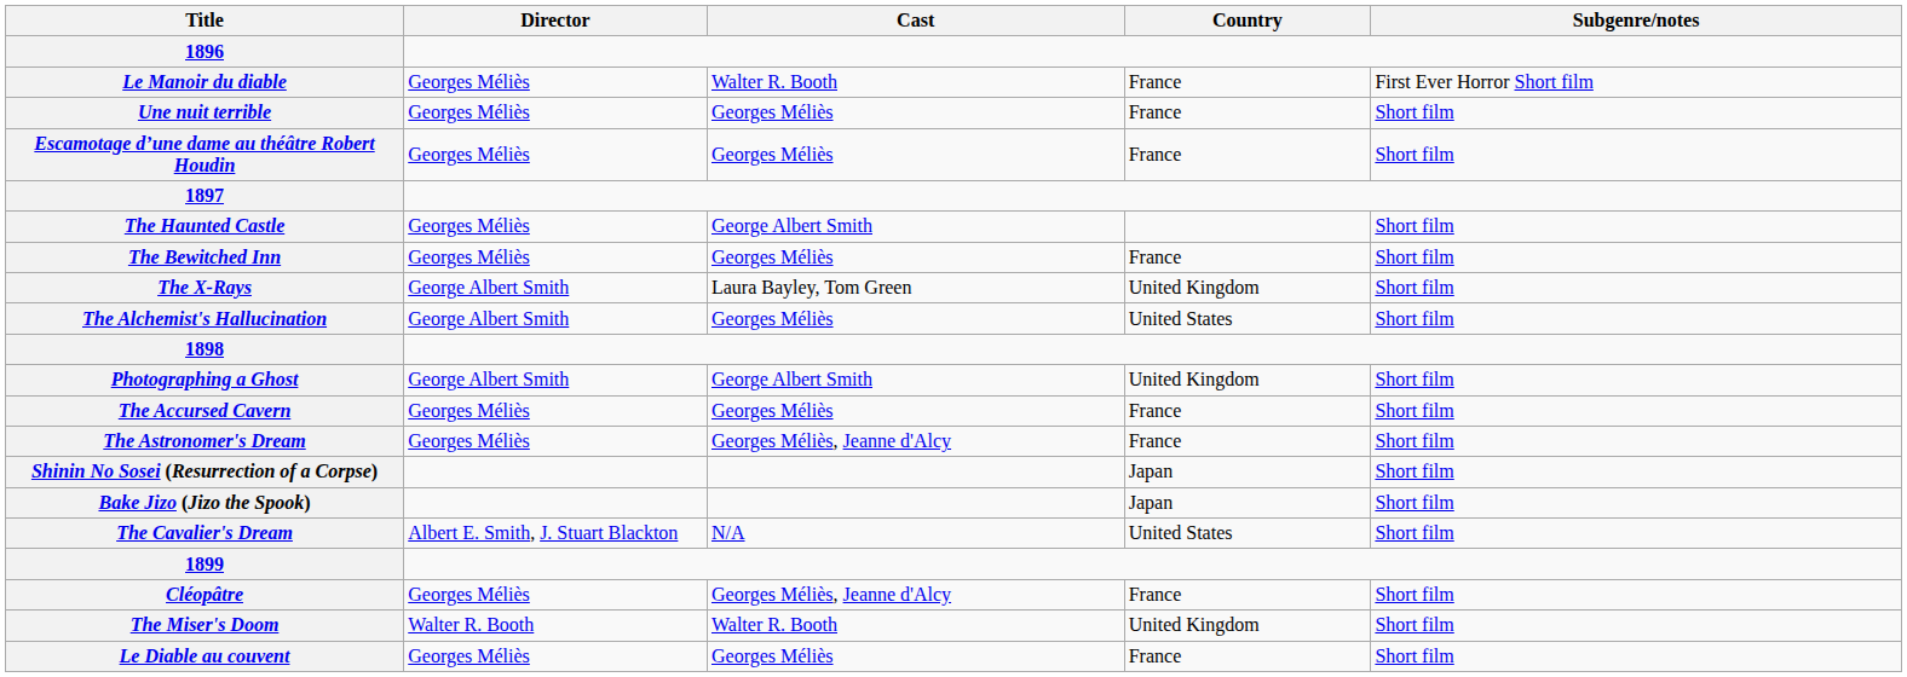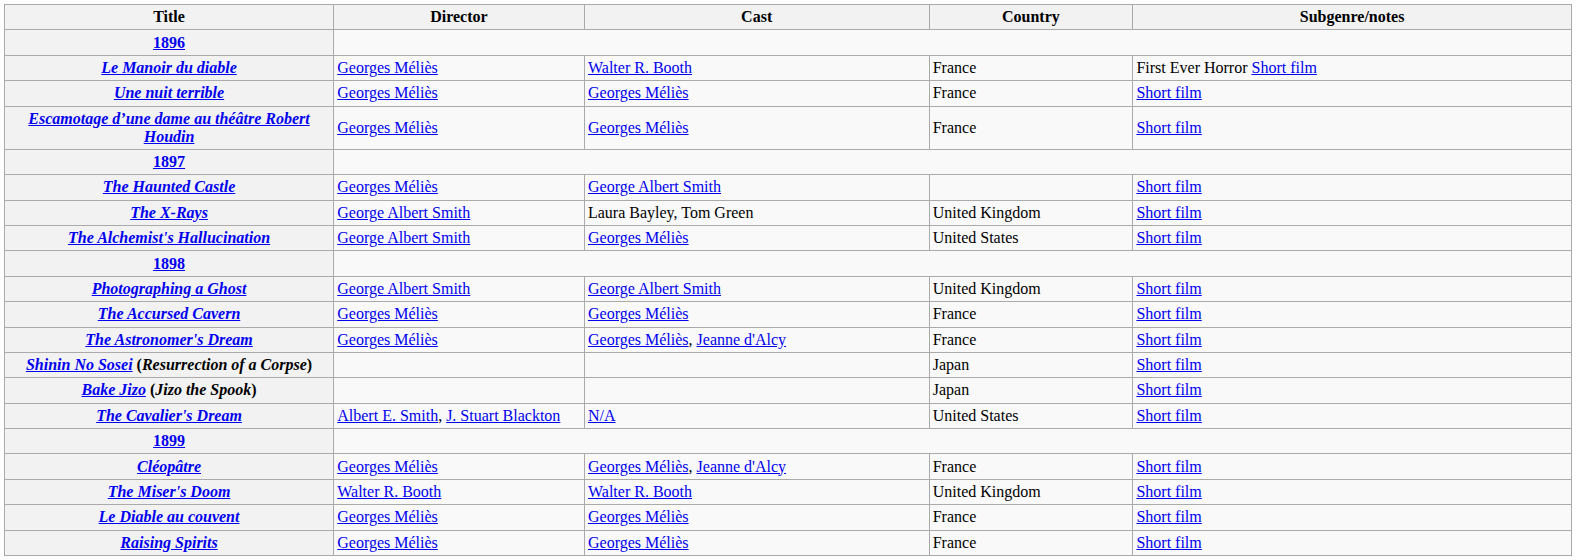- row: The Bewitched Inn | Georges Méliès | Georges Méliès | France | Short film
+ row: Raising Spirits | Georges Méliès | Georges Méliès | France | Short film
